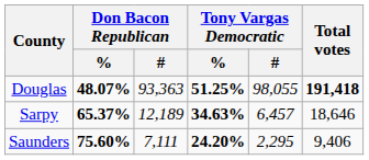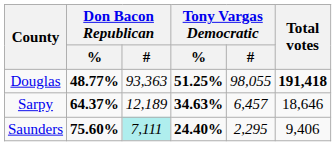Douglas | Don Bacon Republican / %: 48.07% -> 48.77%
Sarpy | Don Bacon Republican / %: 65.37% -> 64.37%
Saunders | Don Bacon Republican / #: no background -> paleturquoise background
Saunders | Tony Vargas Democratic / %: 24.20% -> 24.40%
